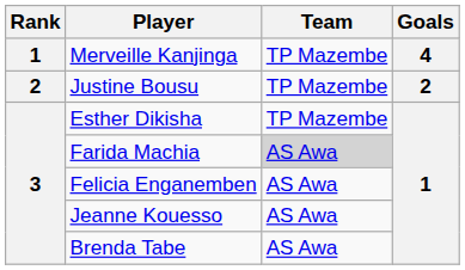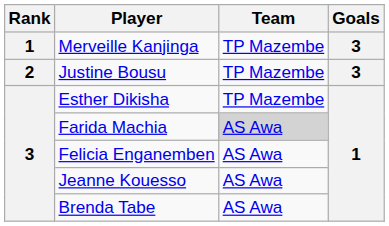Merveille Kanjinga | Goals: 4 -> 3
Justine Bousu | Goals: 2 -> 3
